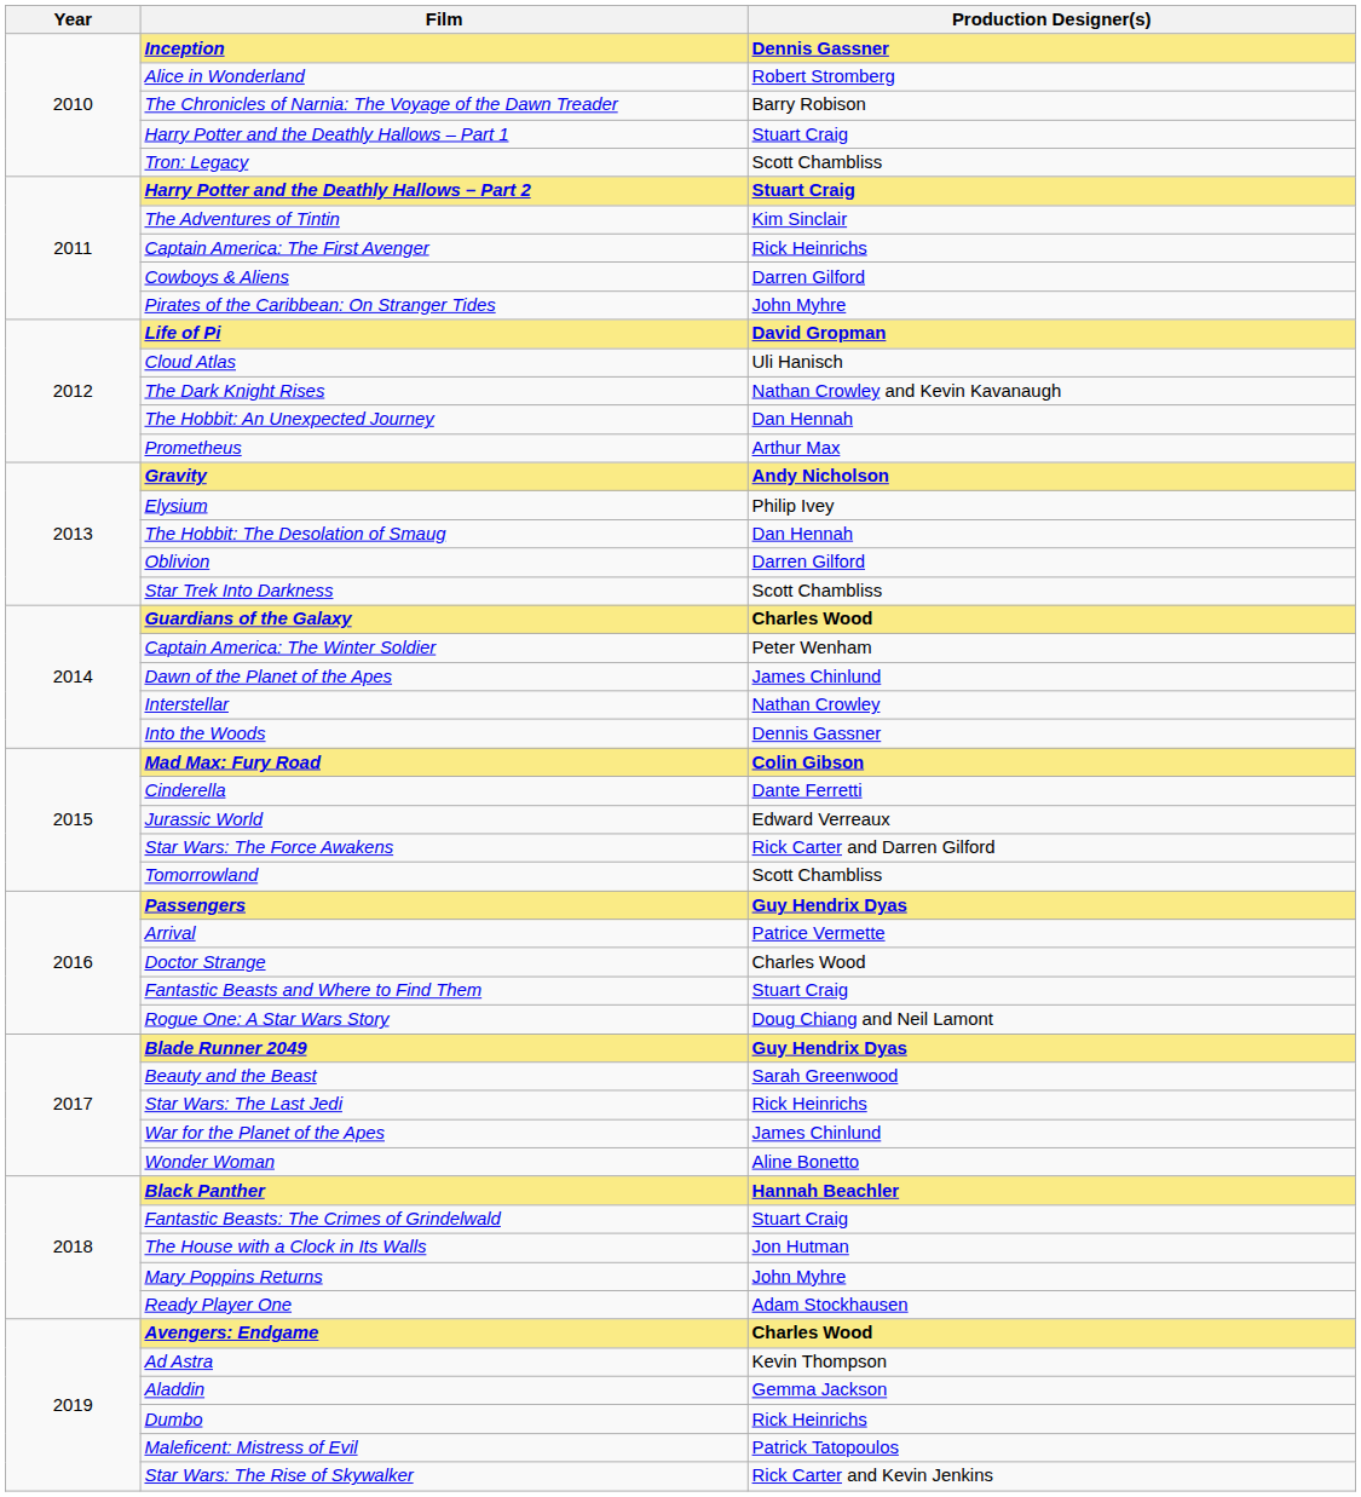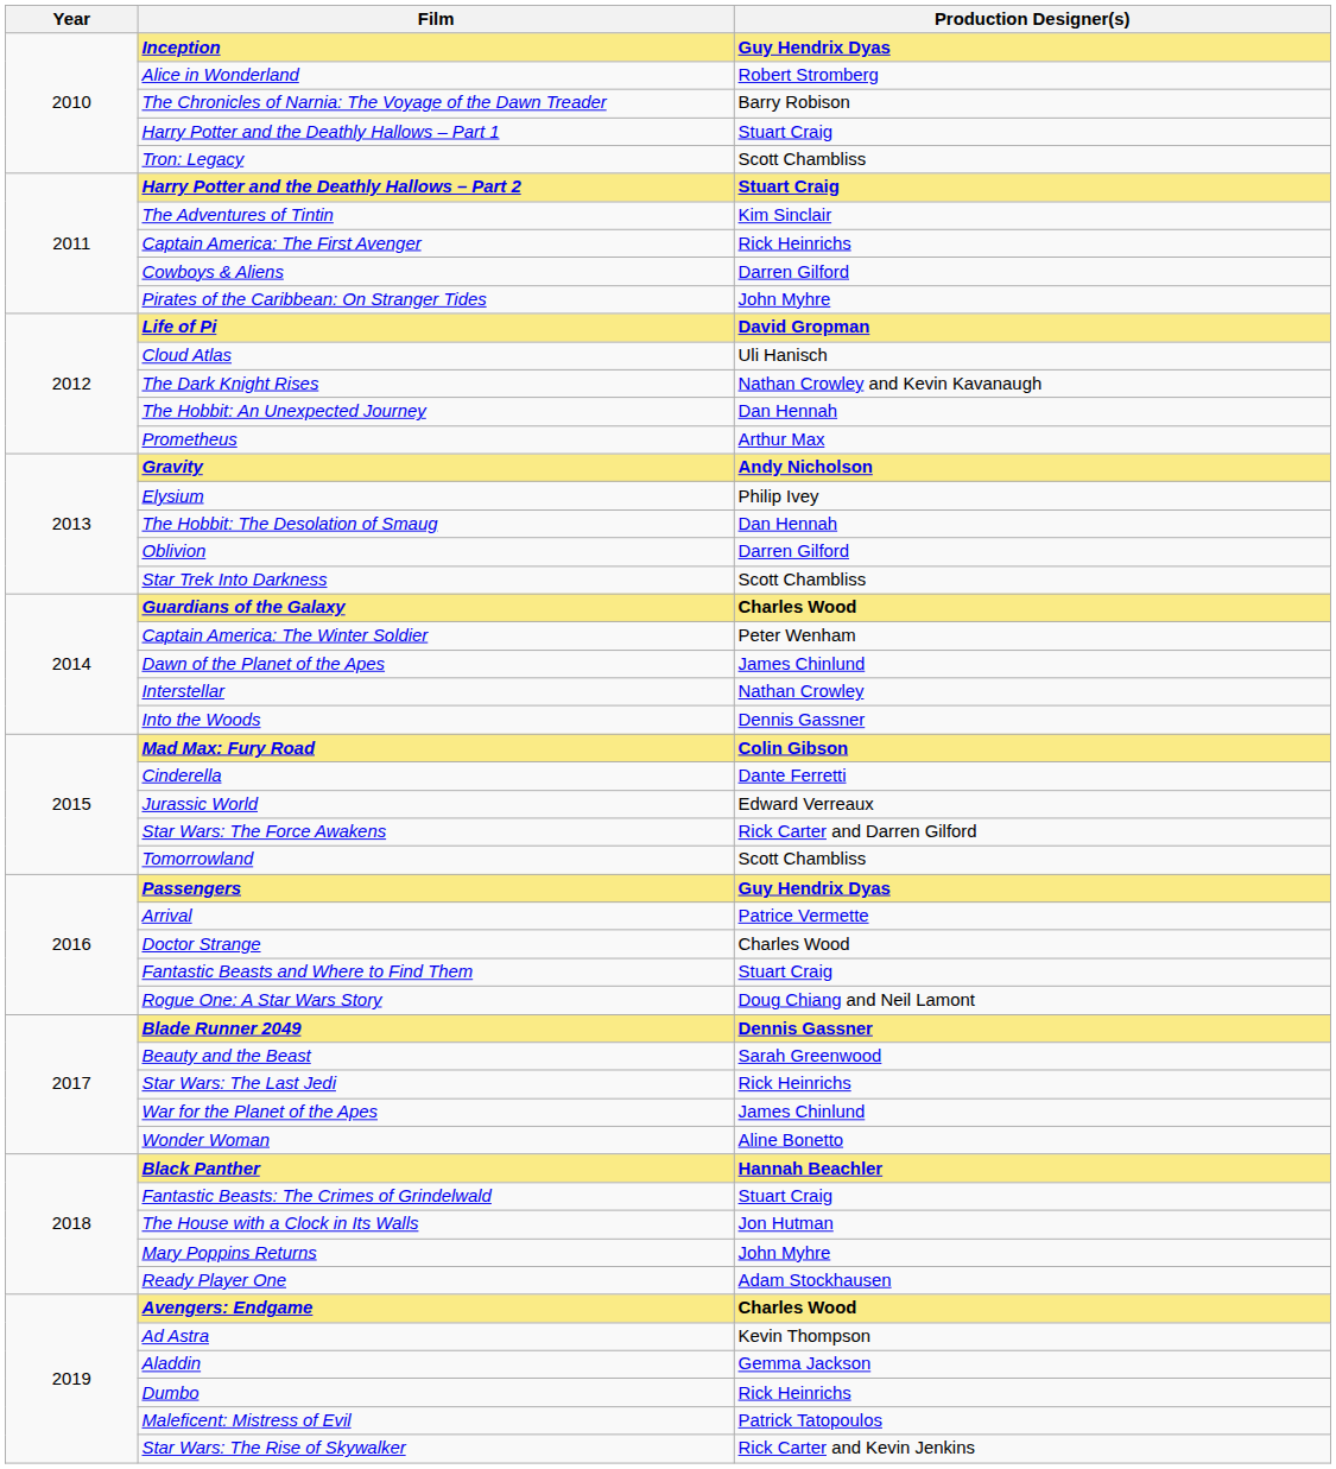Inception | Production Designer(s): Dennis Gassner -> Guy Hendrix Dyas
Blade Runner 2049 | Production Designer(s): Guy Hendrix Dyas -> Dennis Gassner
